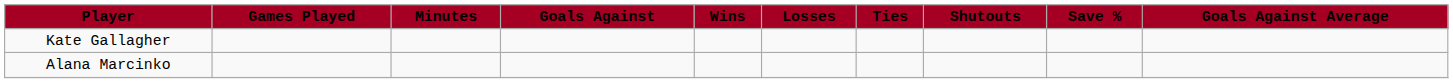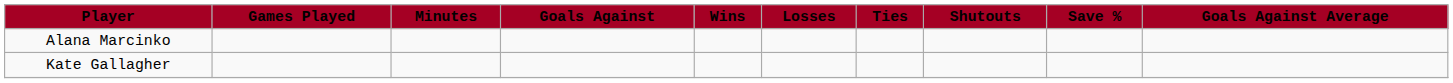rows swapped: Alana Marcinko <-> Kate Gallagher
